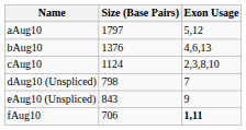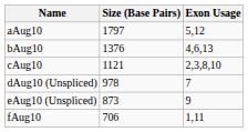cAug10 | Size (Base Pairs): 1124 -> 1121
dAug10 (Unspliced) | Size (Base Pairs): 798 -> 978
eAug10 (Unspliced) | Size (Base Pairs): 843 -> 873
fAug10 | Exon Usage: bold -> normal
